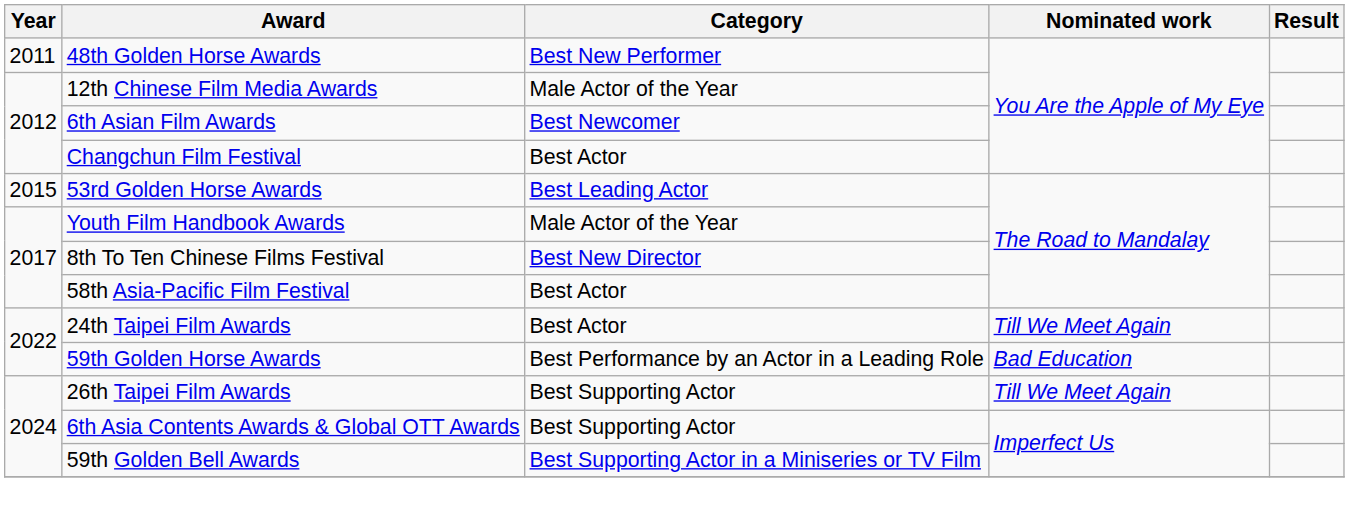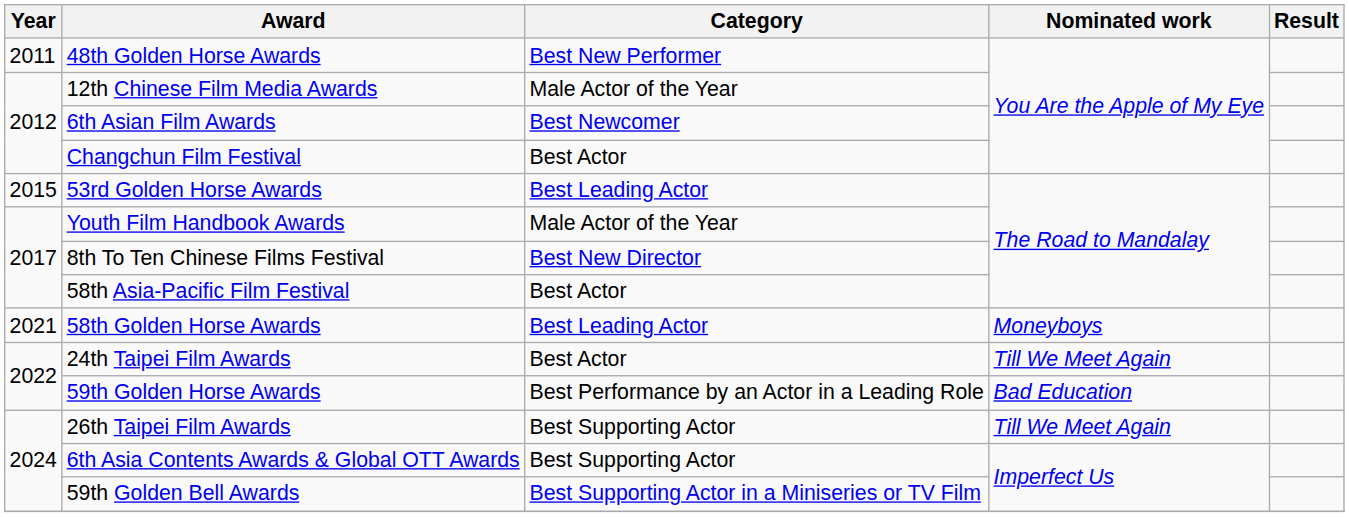+ row: 2021 | 58th Golden Horse Awards | Best Leading Actor | Moneyboys
